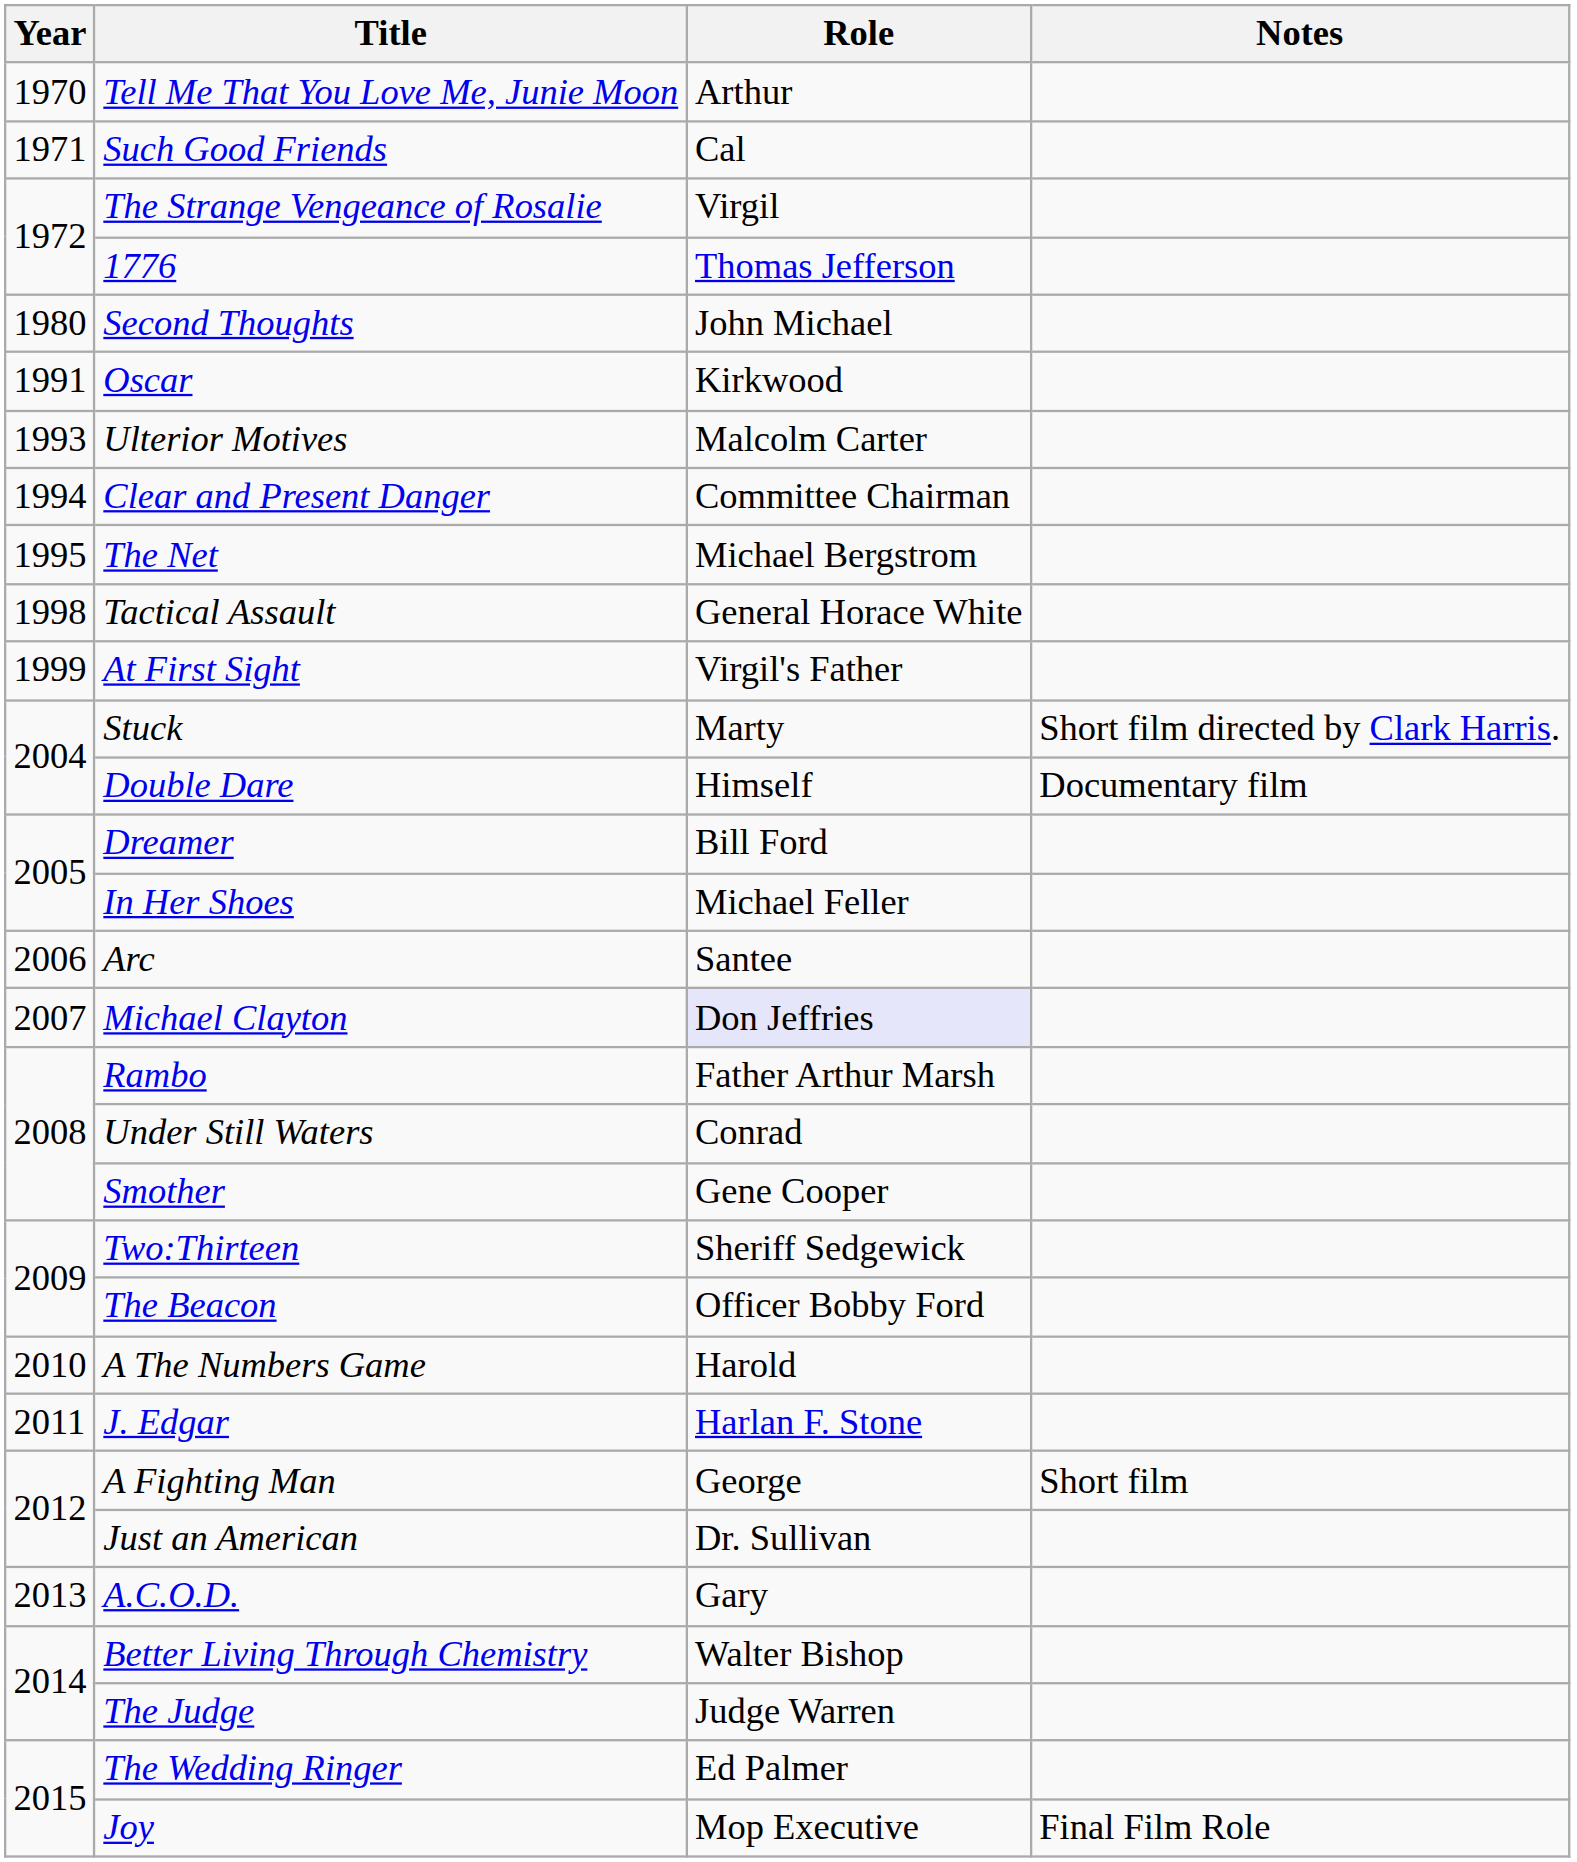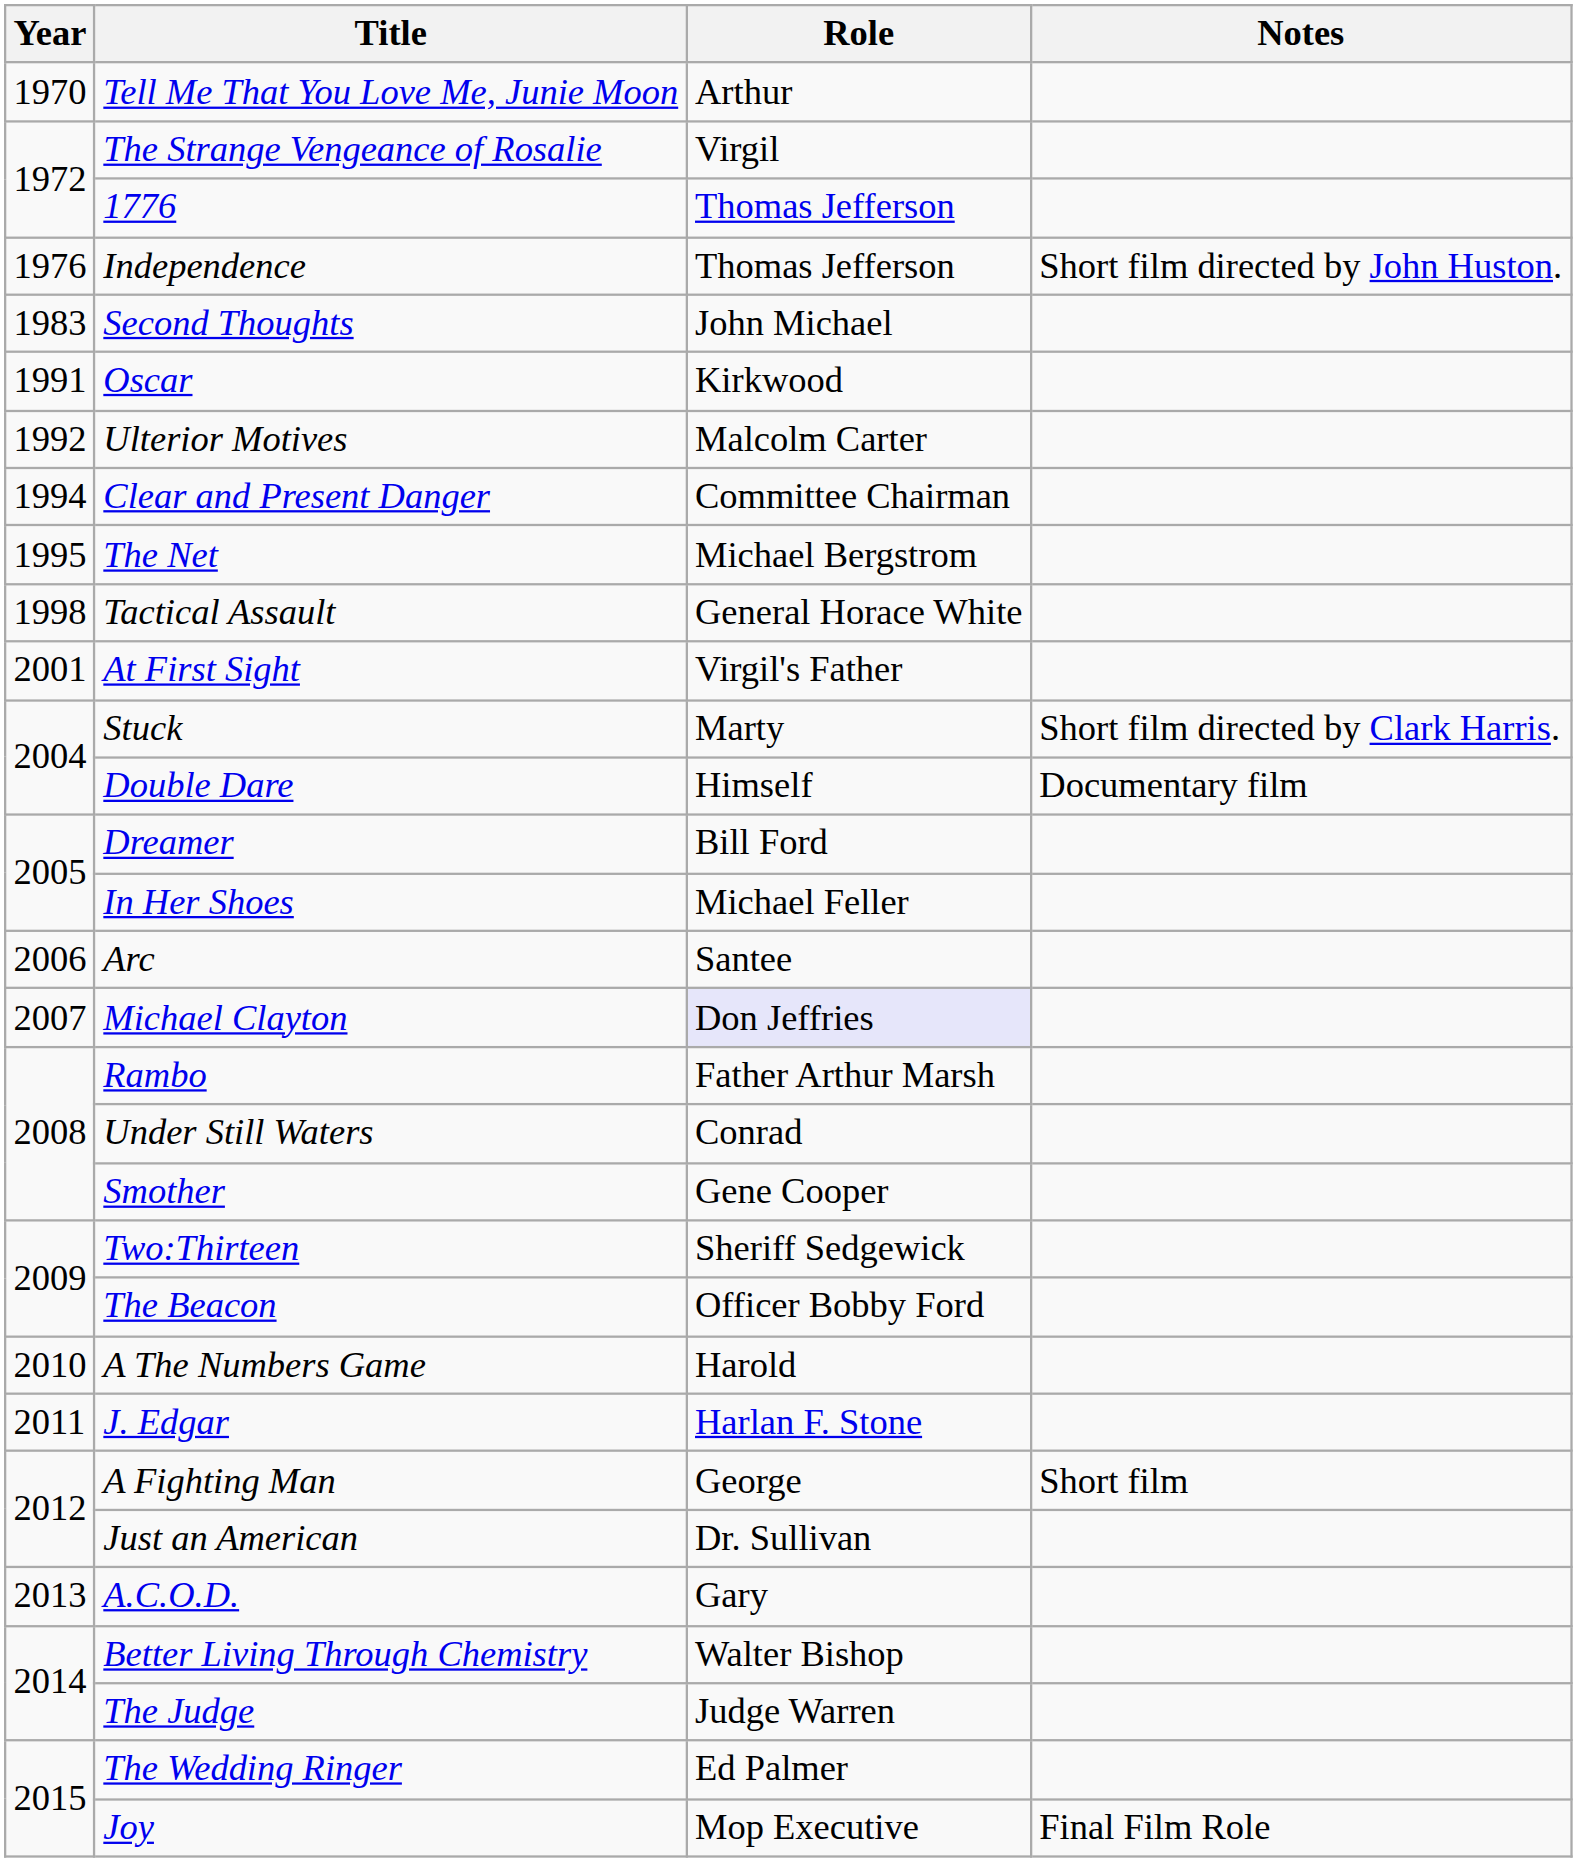- row: 1971 | Such Good Friends | Cal
+ row: 1976 | Independence | Thomas Jefferson | Short film directed by John Huston.
Second Thoughts | Year: 1980 -> 1983
Ulterior Motives | Year: 1993 -> 1992
At First Sight | Year: 1999 -> 2001
